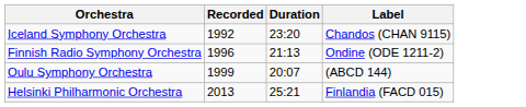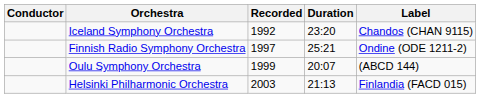+ column: Conductor
Finnish Radio Symphony Orchestra | Recorded: 1996 -> 1997
Finnish Radio Symphony Orchestra | Duration: 21:13 -> 25:21
Helsinki Philharmonic Orchestra | Recorded: 2013 -> 2003
Helsinki Philharmonic Orchestra | Duration: 25:21 -> 21:13
